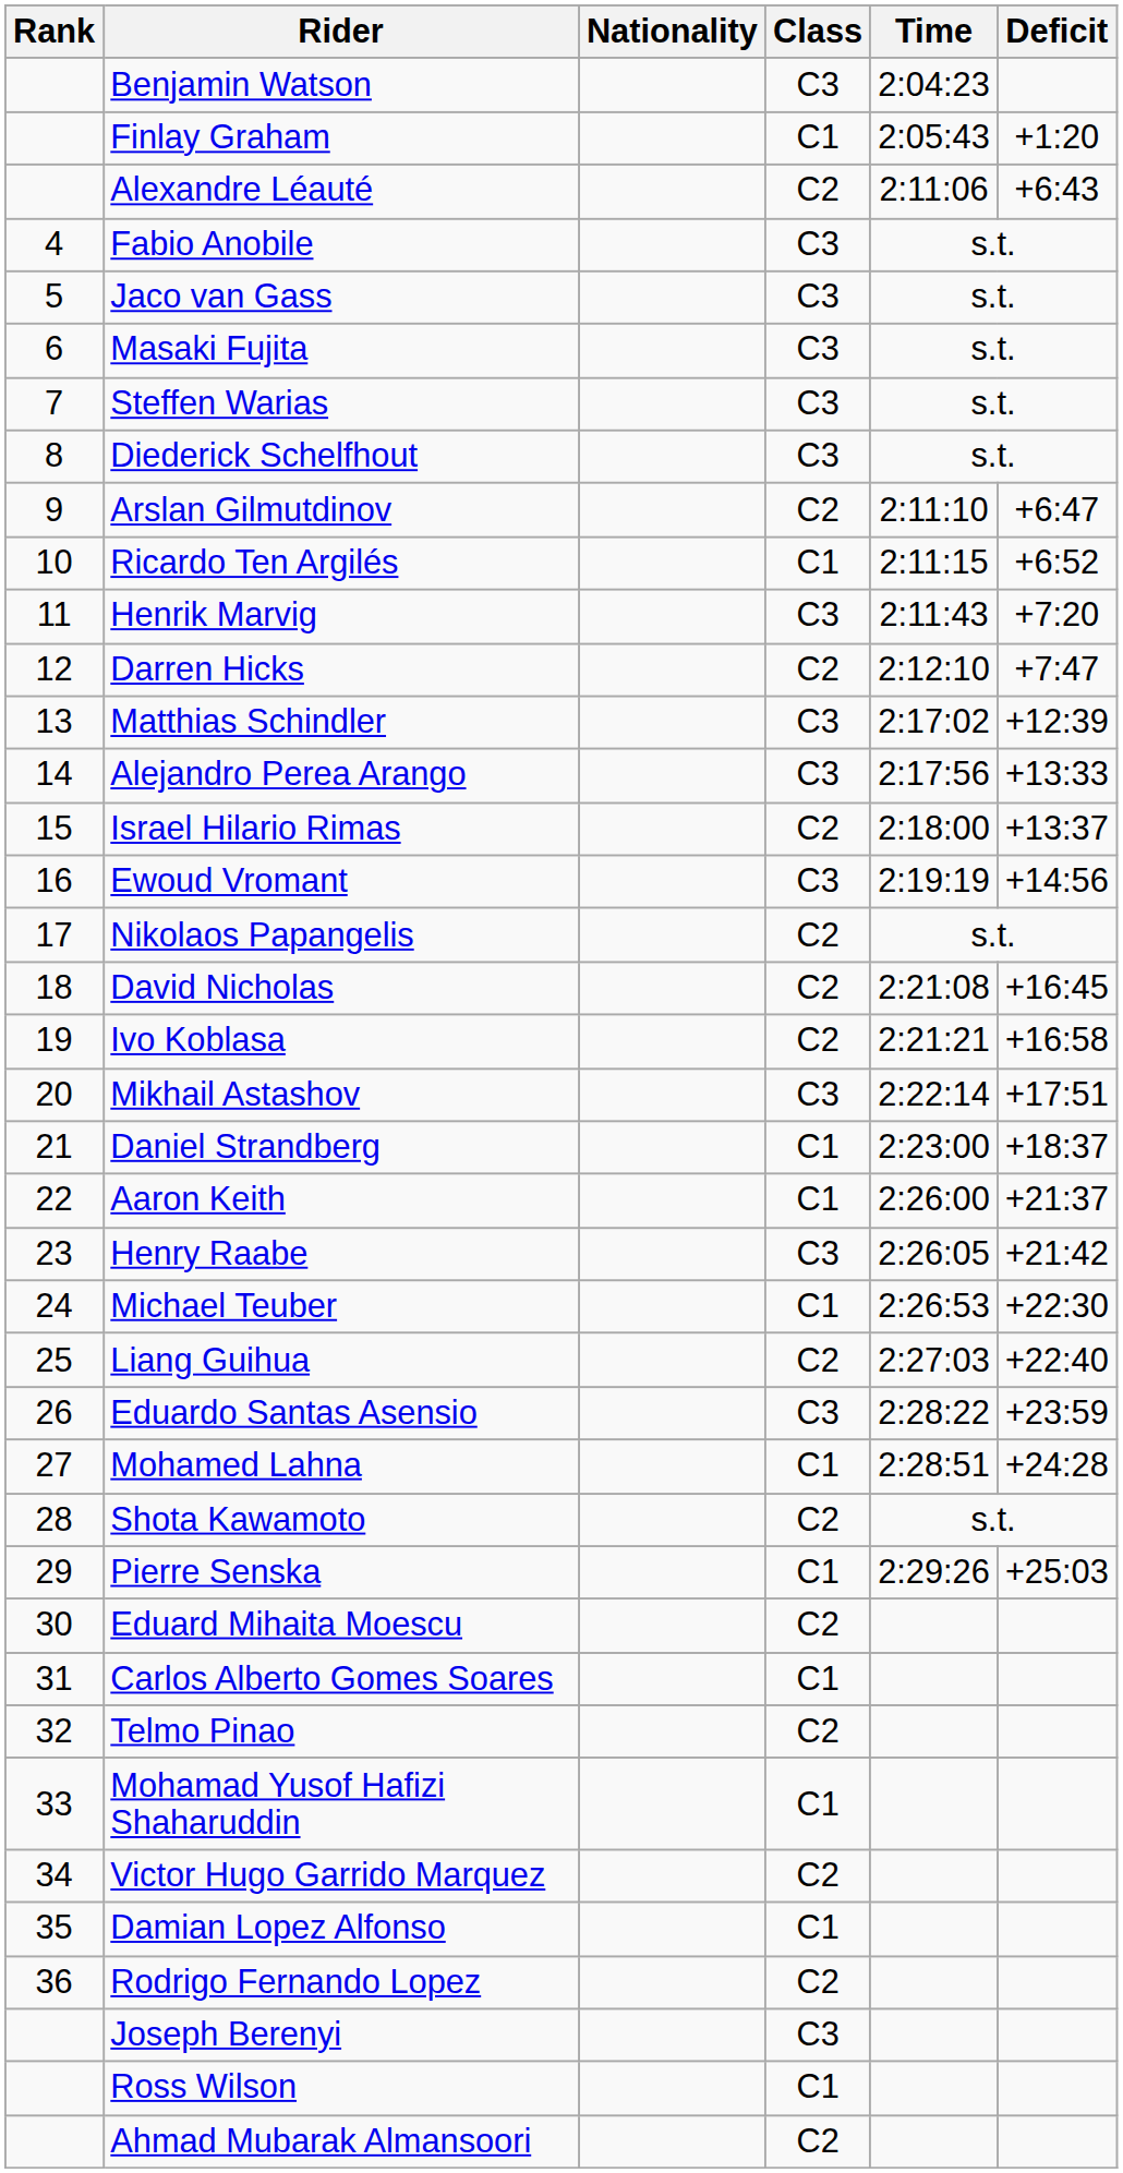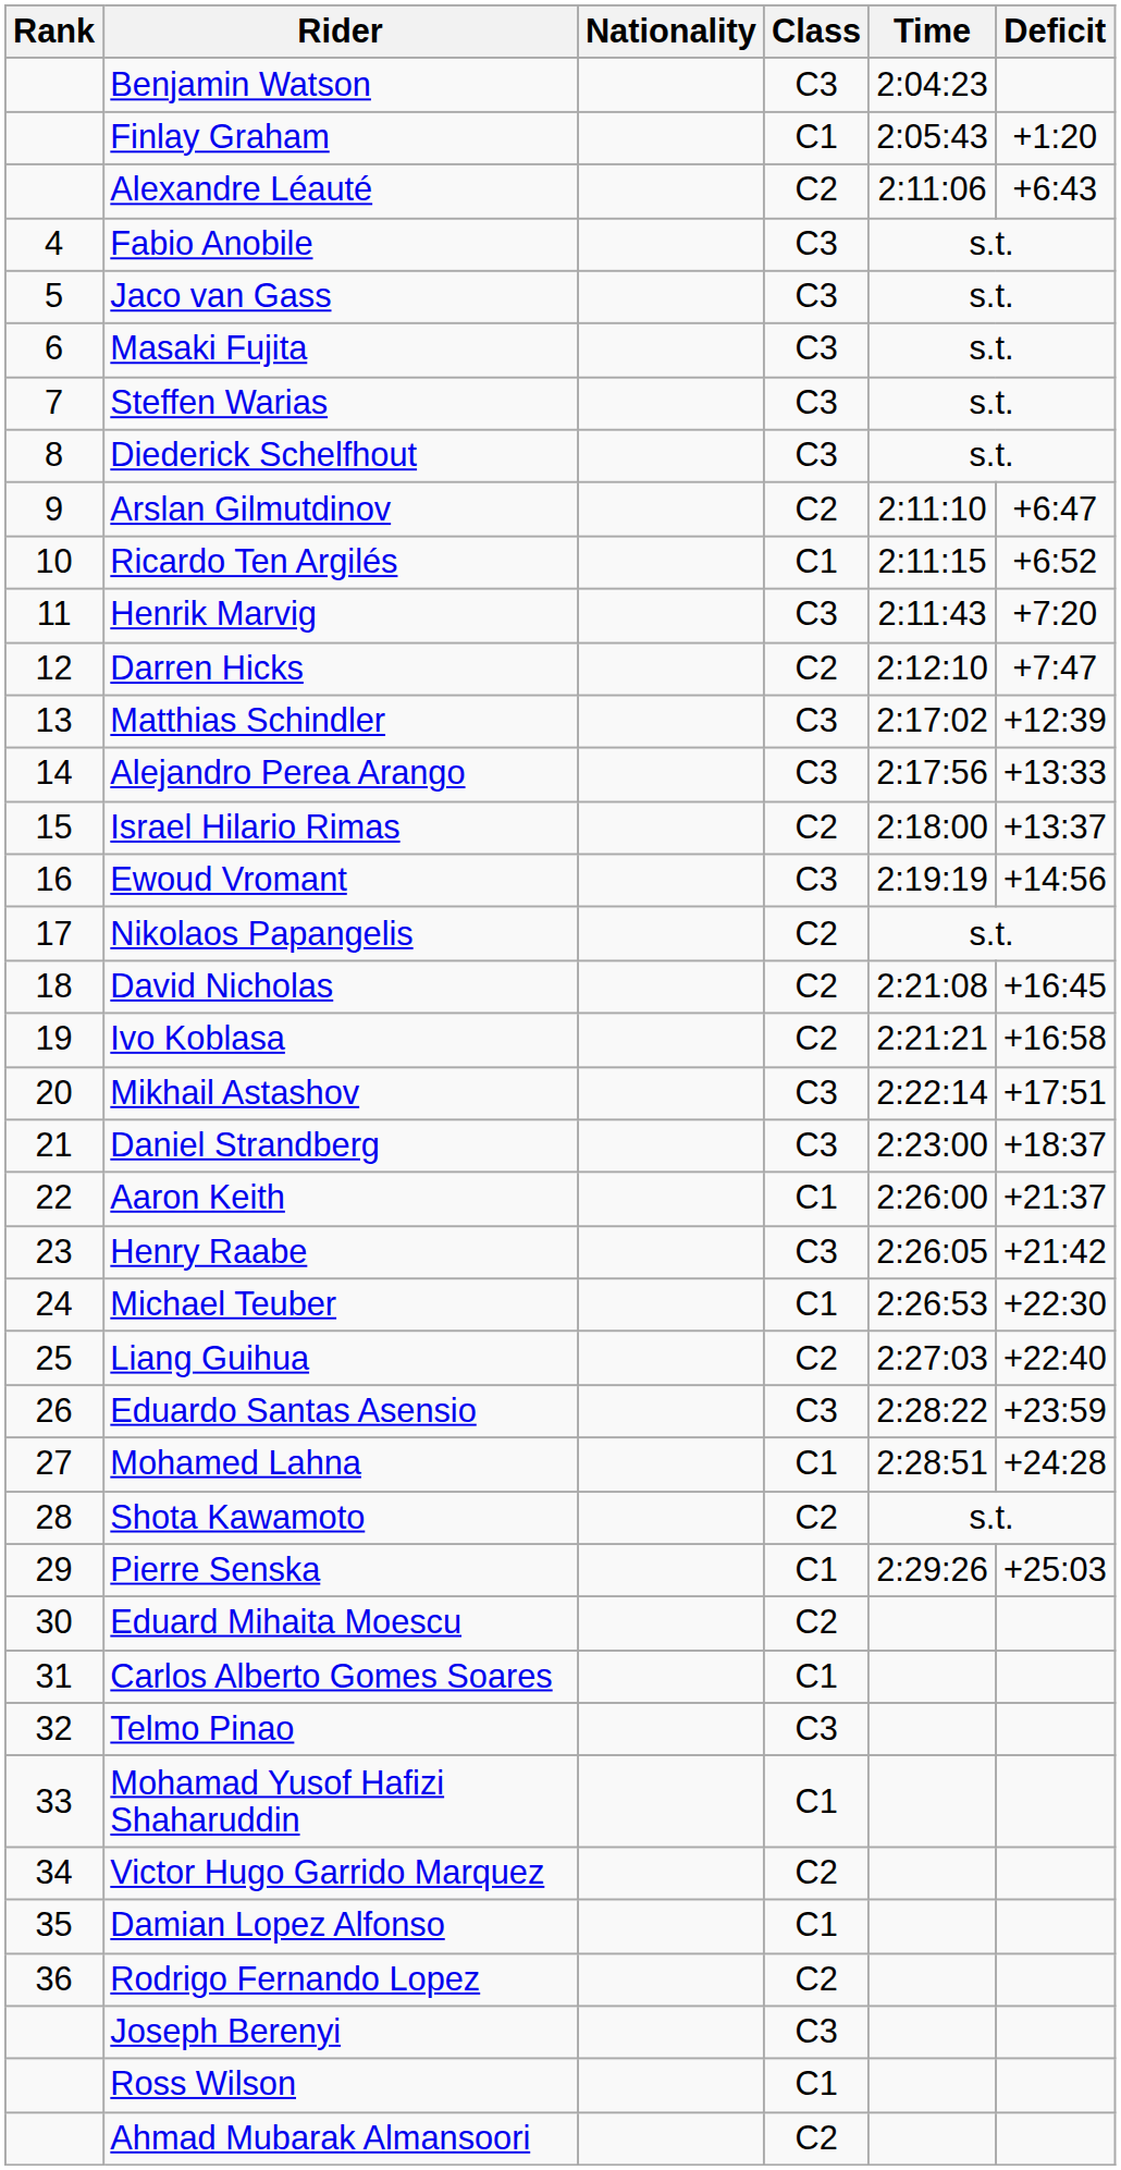Daniel Strandberg | Class: C1 -> C3
Telmo Pinao | Class: C2 -> C3
